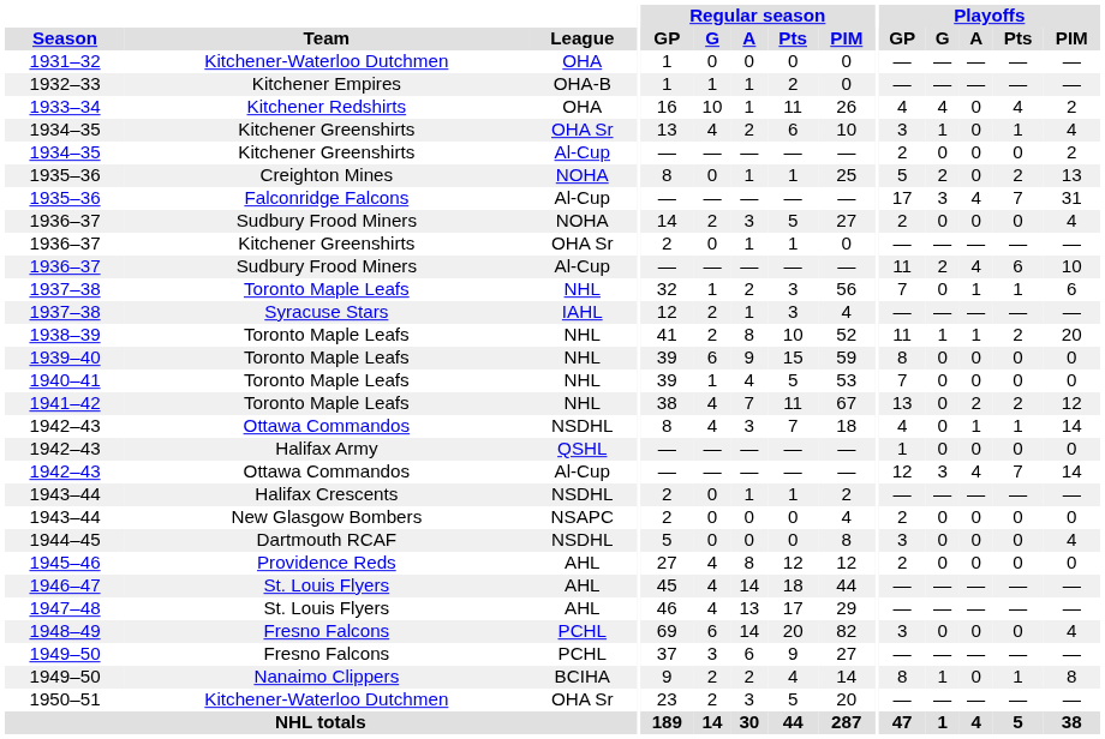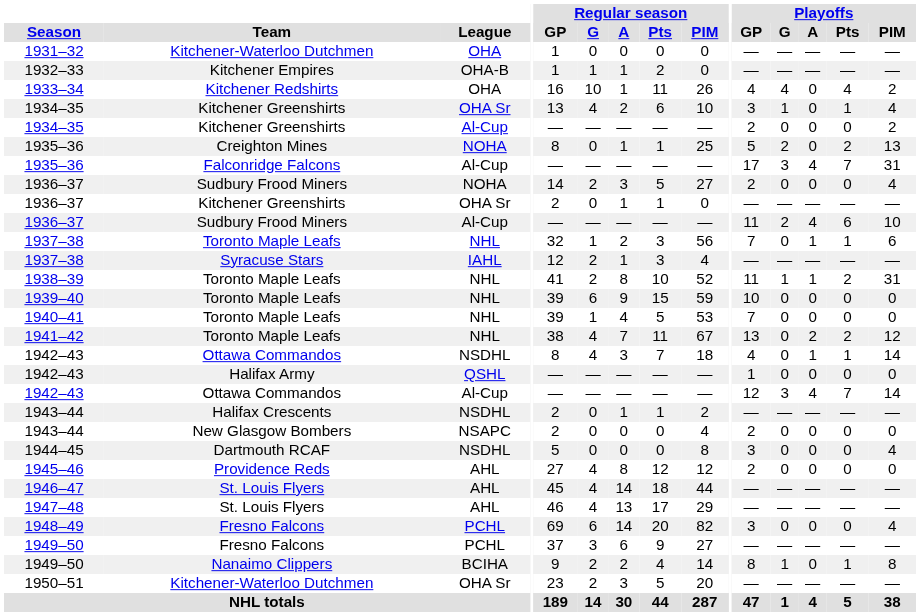1938–39 | Playoffs / PIM: 20 -> 31
1939–40 | Playoffs / GP: 8 -> 10
